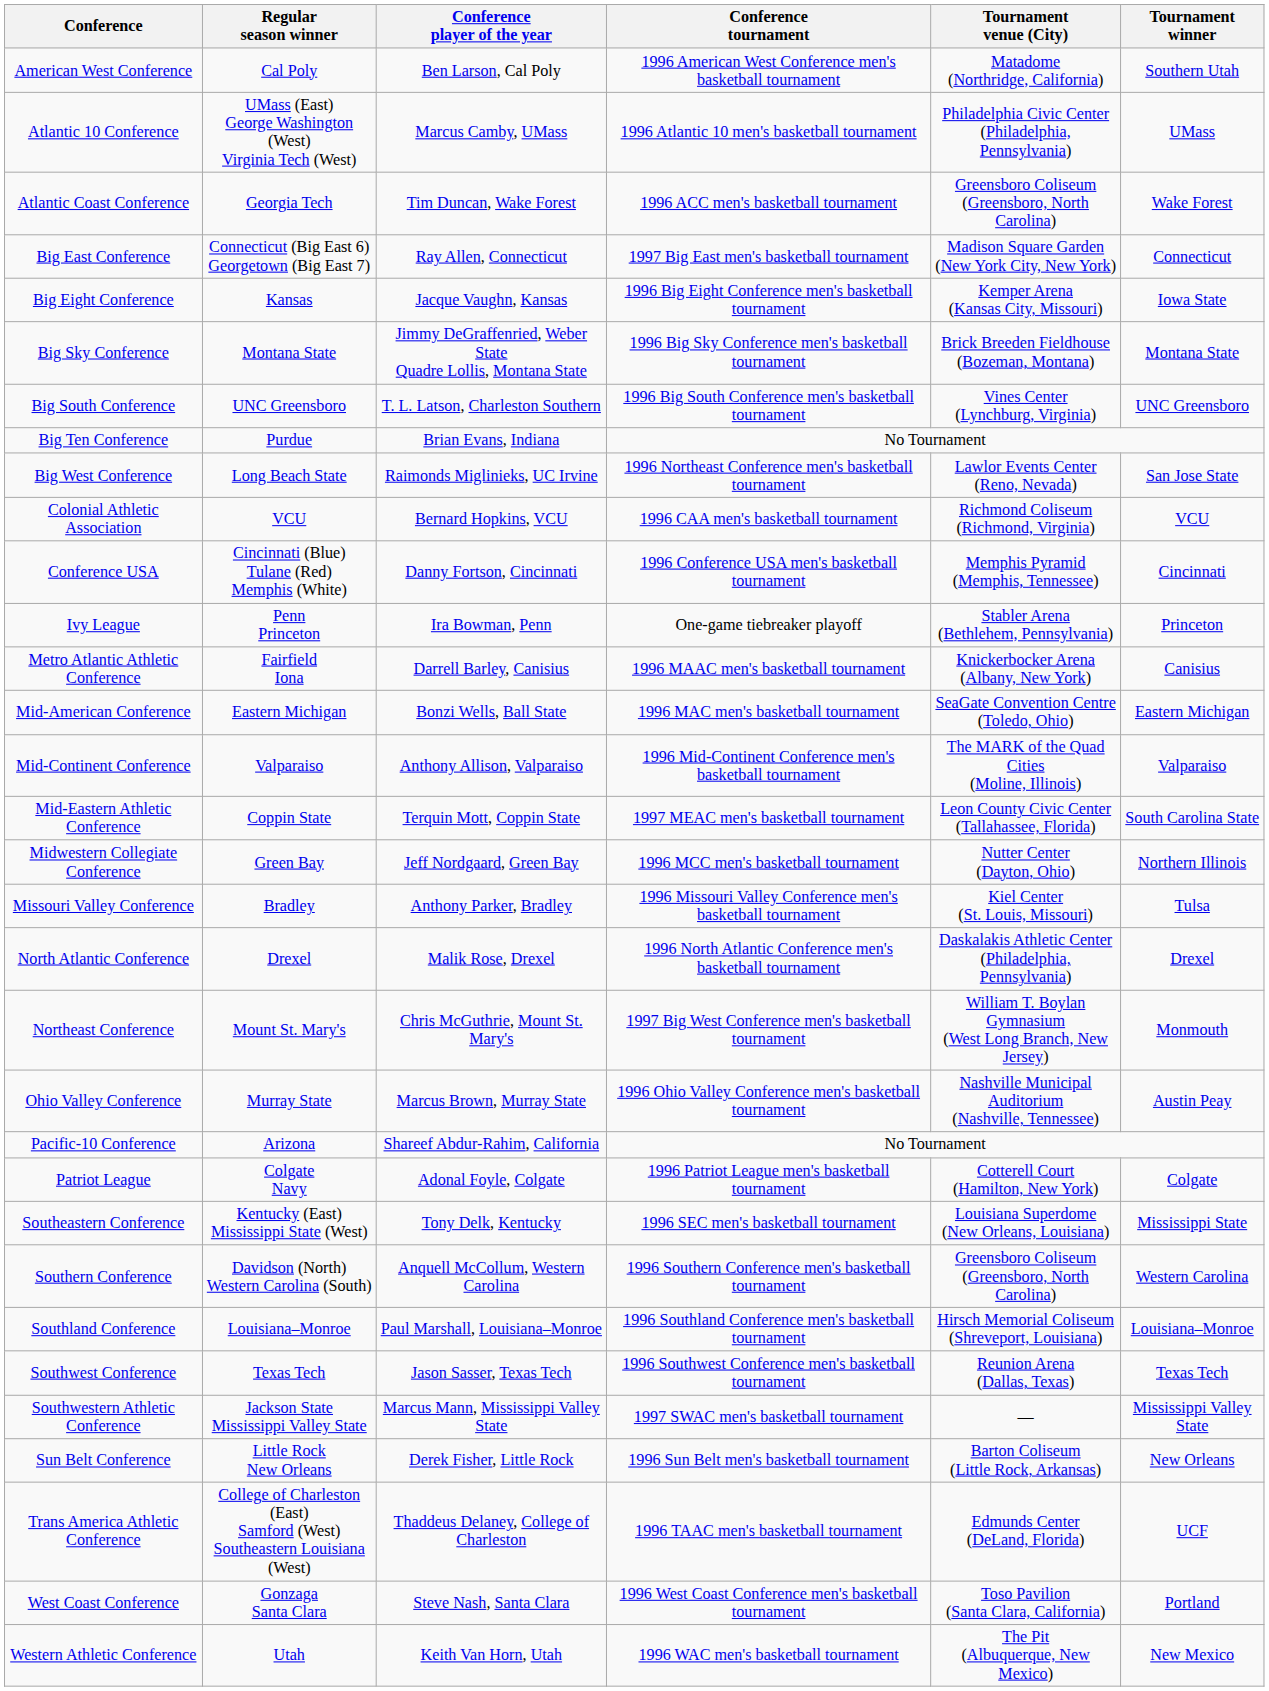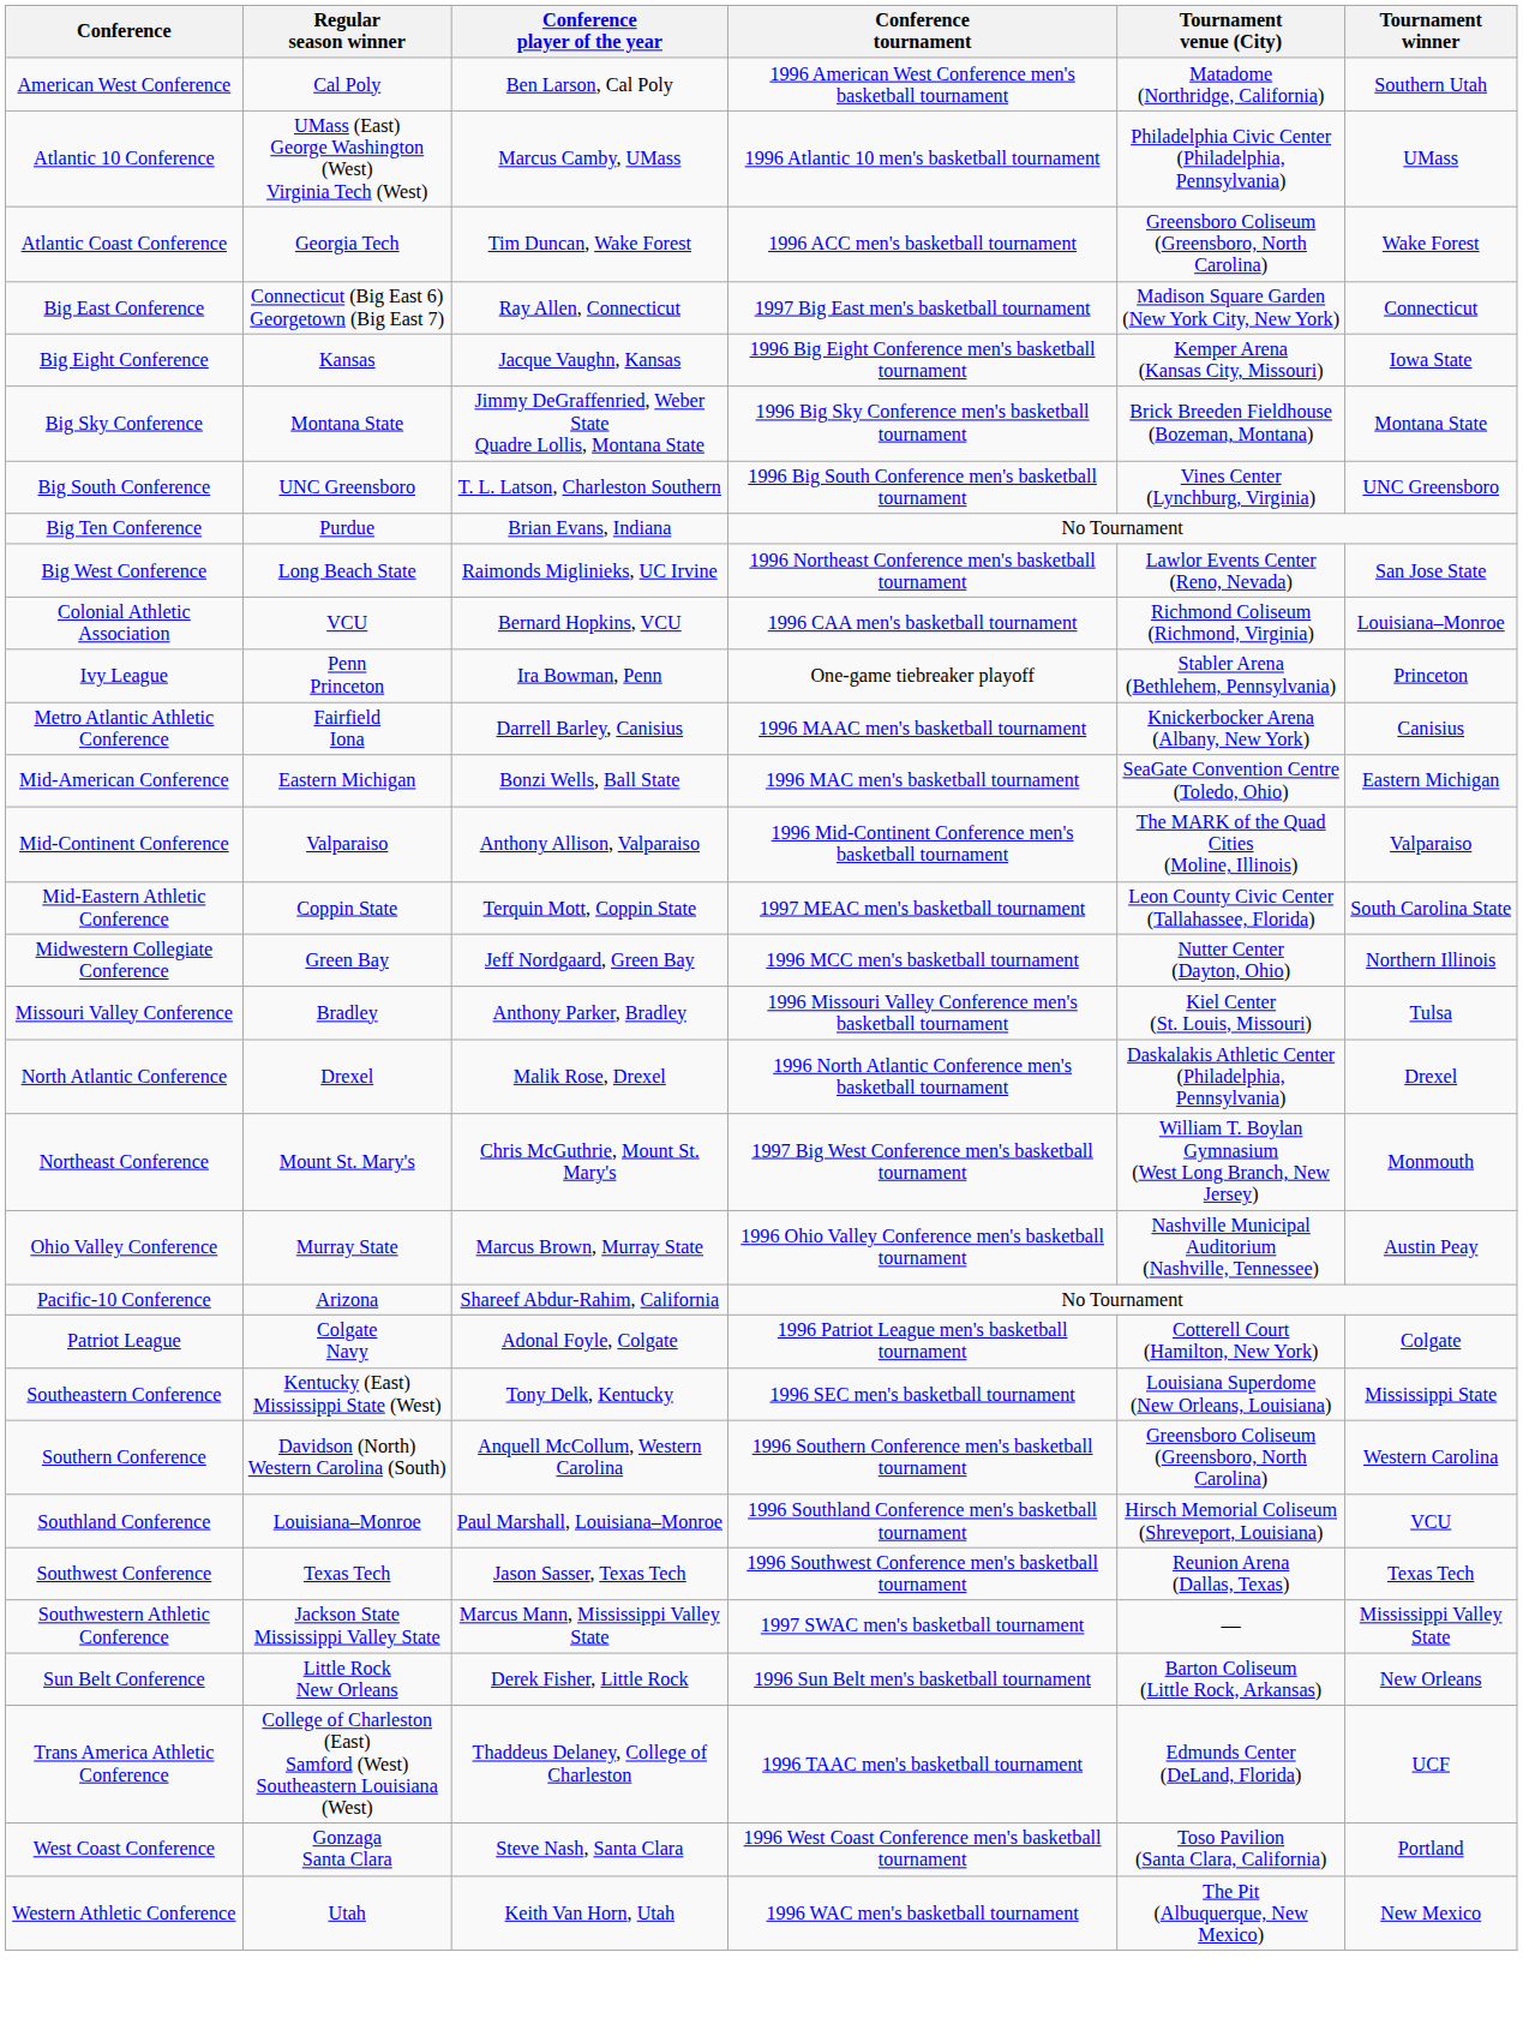Colonial Athletic Association | Tournament winner: VCU -> Louisiana–Monroe
- row: Conference USA | Cincinnati (Blue) Tulane (Red) Memphis (White) | Danny Fortson, Cincinnati | 1996 Conference USA men's basketball tournament | Memphis Pyramid (Memphis, Tennessee) | Cincinnati
Southland Conference | Tournament winner: Louisiana–Monroe -> VCU
